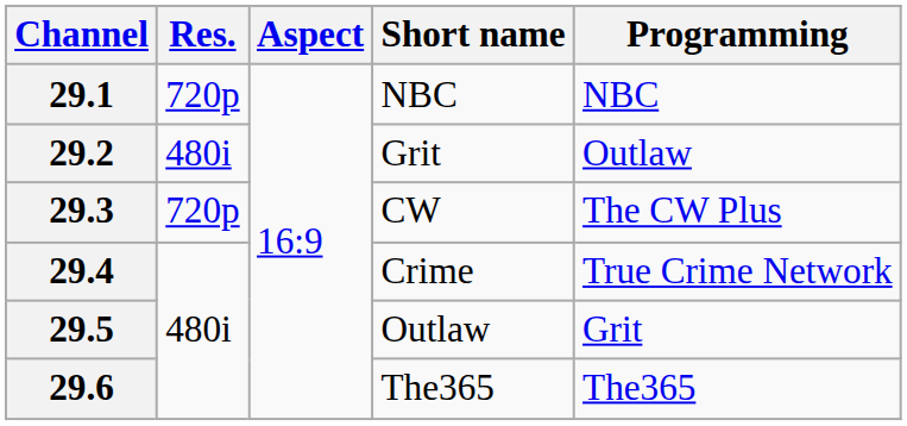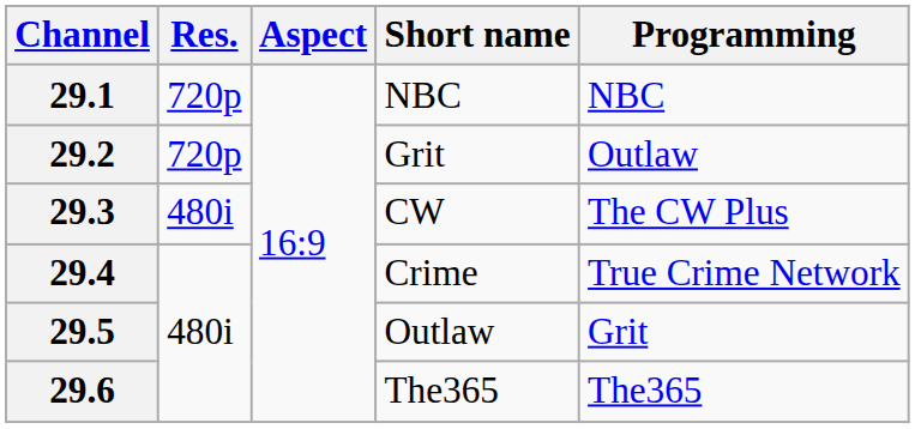29.2 | Res.: 480i -> 720p
29.3 | Res.: 720p -> 480i
